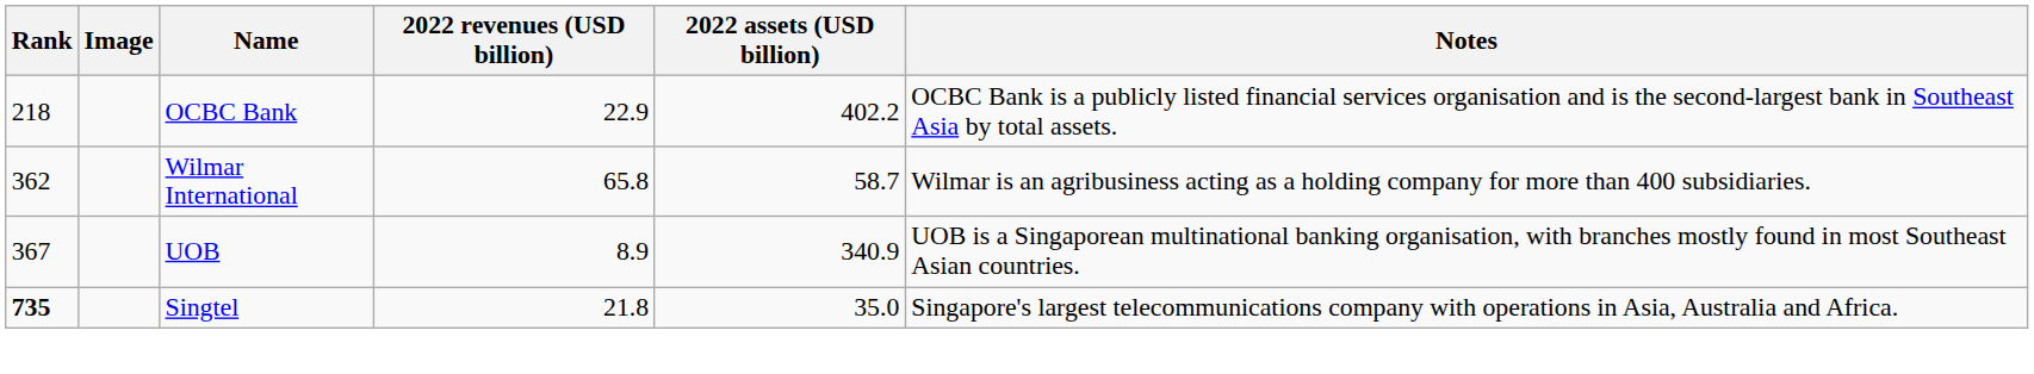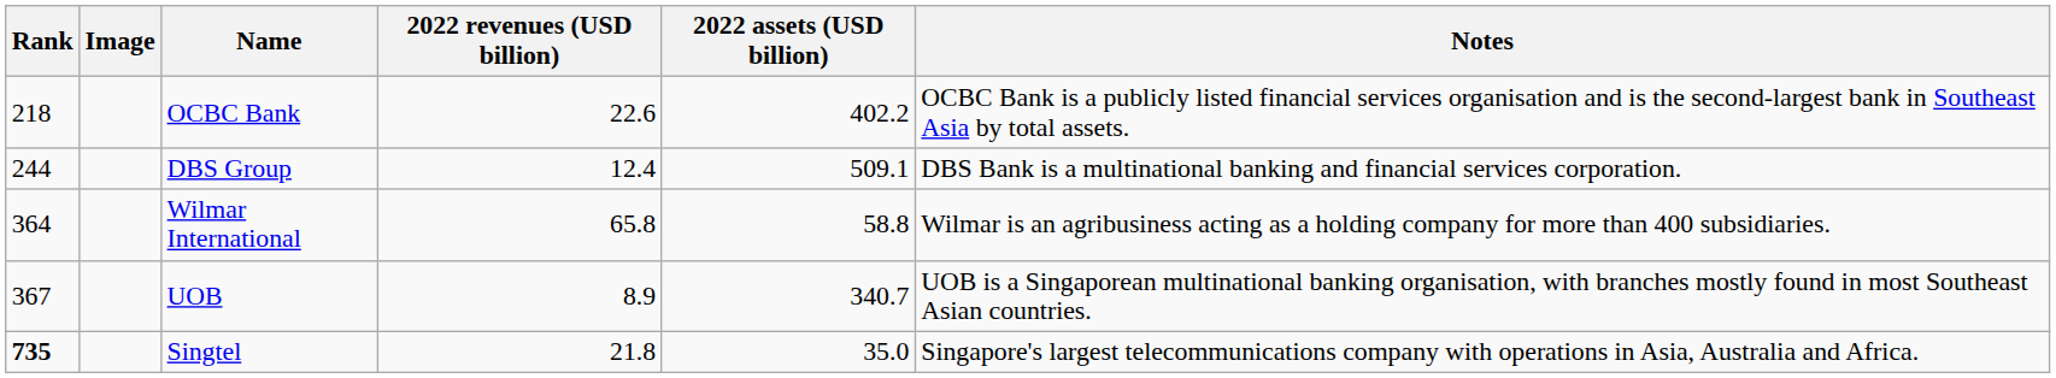OCBC Bank | 2022 revenues (USD billion): 22.9 -> 22.6
+ row: 244 | DBS Group | 12.4 | 509.1 | DBS Bank is a multinational banking and financial services corporation.
Wilmar International | Rank: 362 -> 364
Wilmar International | 2022 assets (USD billion): 58.7 -> 58.8
UOB | 2022 assets (USD billion): 340.9 -> 340.7
